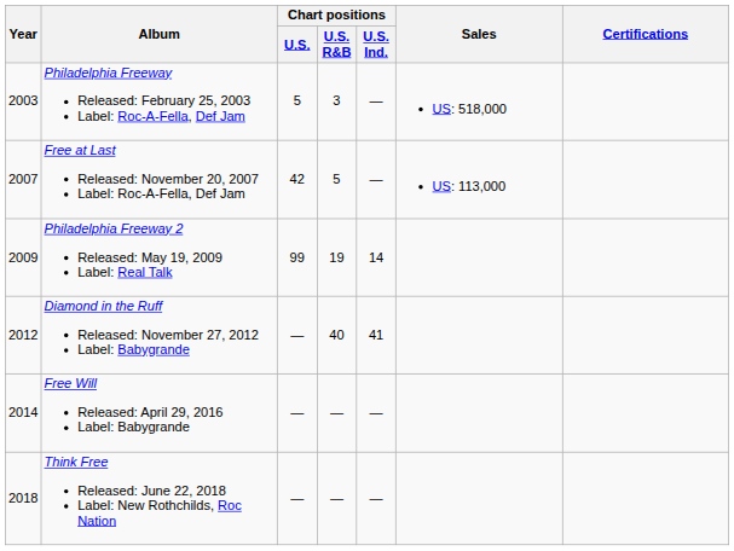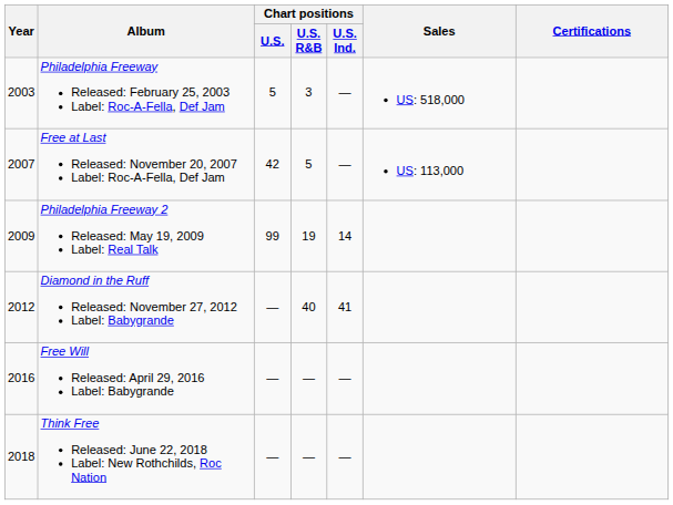Free Will Released: April 29, 2016 Label: Babygrande | Year: 2014 -> 2016
